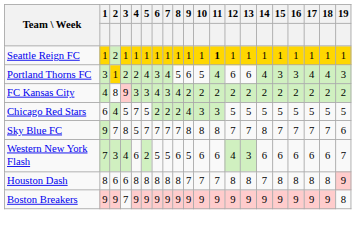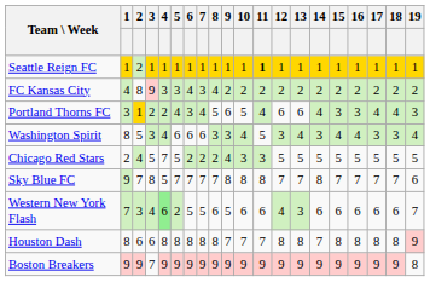rows swapped: FC Kansas City <-> Portland Thorns FC
+ row: Washington Spirit | 8 | 5 | 3 | 4 | 6 | 6 | 6 | 3 | 3 | 4 | 5 | 3 | 4 | 3 | 4 | 4 | 3 | 3 | 4
Chicago Red Stars | 1: 6 -> 2
Western New York Flash | 4: no background -> lightgreen background
